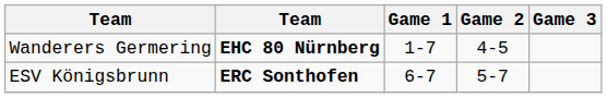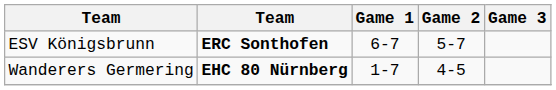rows swapped: Wanderers Germering <-> ESV Königsbrunn
